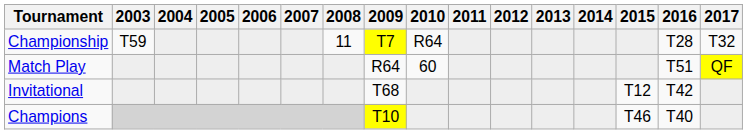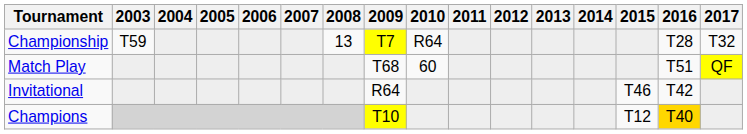Championship | 2008: 11 -> 13
Match Play | 2009: R64 -> T68
Invitational | 2009: T68 -> R64
Invitational | 2015: T12 -> T46
Champions | 2015: T46 -> T12
Champions | 2016: no background -> gold background
